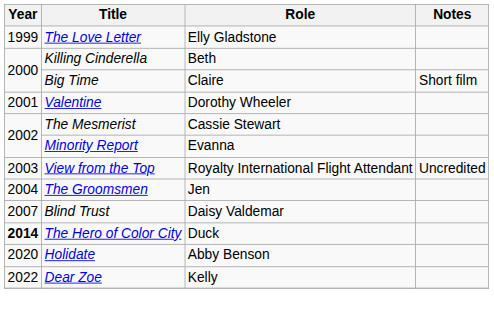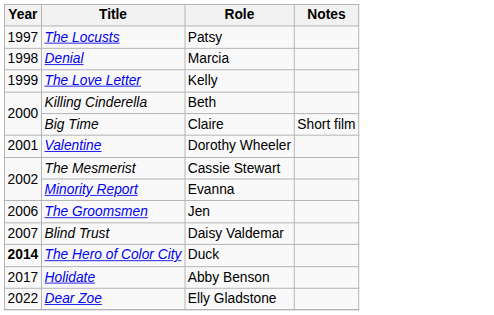+ row: 1997 | The Locusts | Patsy
+ row: 1998 | Denial | Marcia
The Love Letter | Role: Elly Gladstone -> Kelly
- row: 2003 | View from the Top | Royalty International Flight Attendant | Uncredited
The Groomsmen | Year: 2004 -> 2006
Holidate | Year: 2020 -> 2017
Dear Zoe | Role: Kelly -> Elly Gladstone
